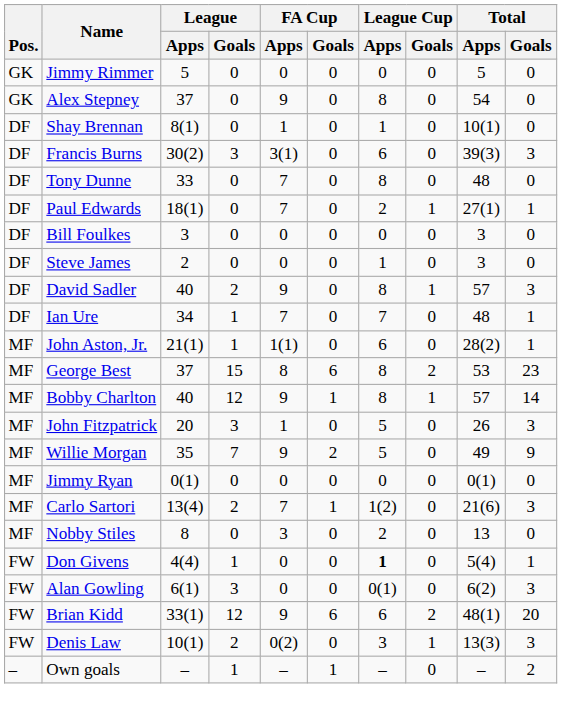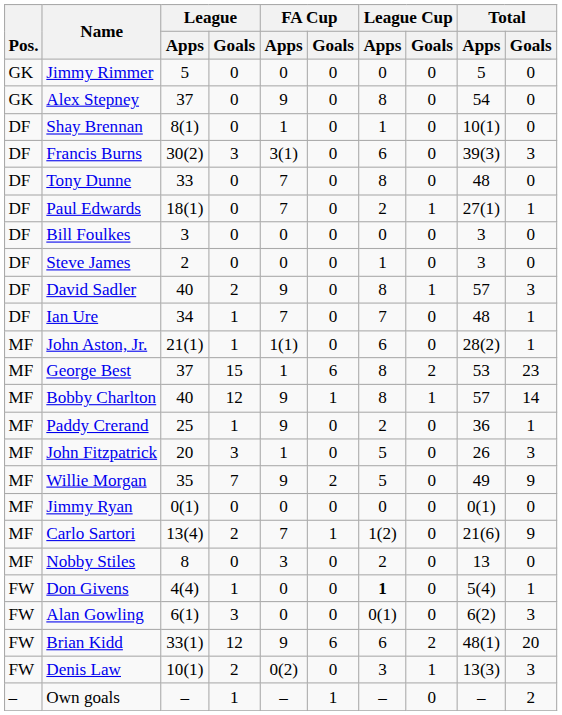George Best | FA Cup / Apps: 8 -> 1
+ row: MF | Paddy Crerand | 25 | 1 | 9 | 0 | 2 | 0 | 36 | 1
Carlo Sartori | Total / Goals: 3 -> 9
